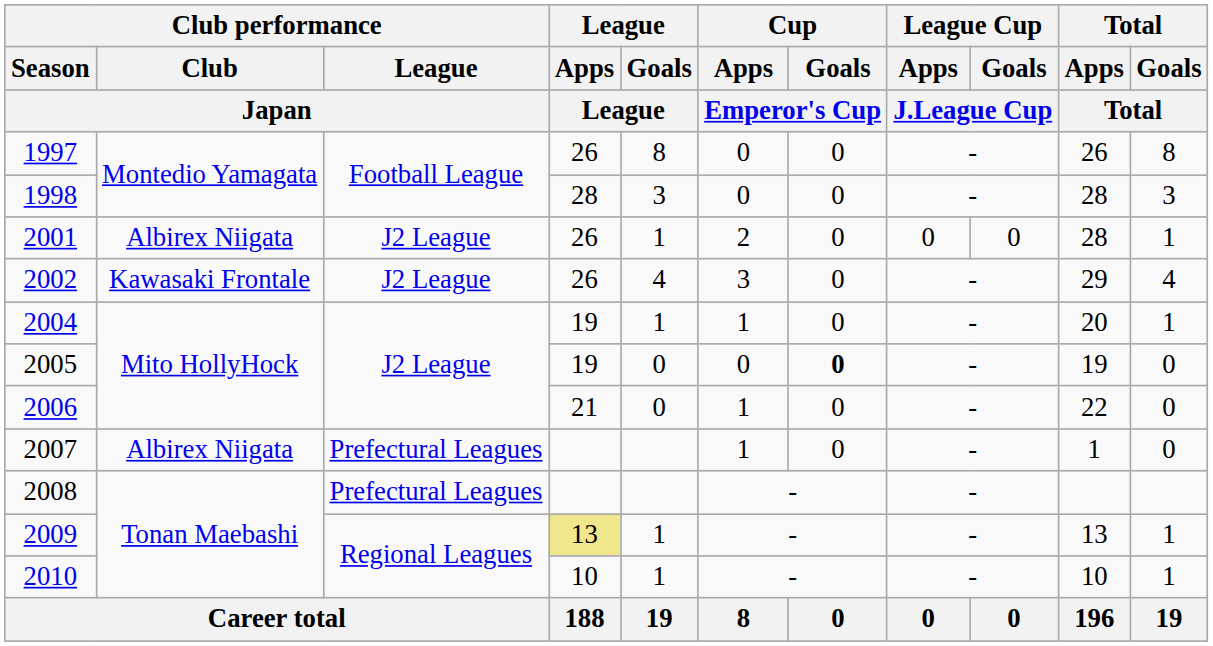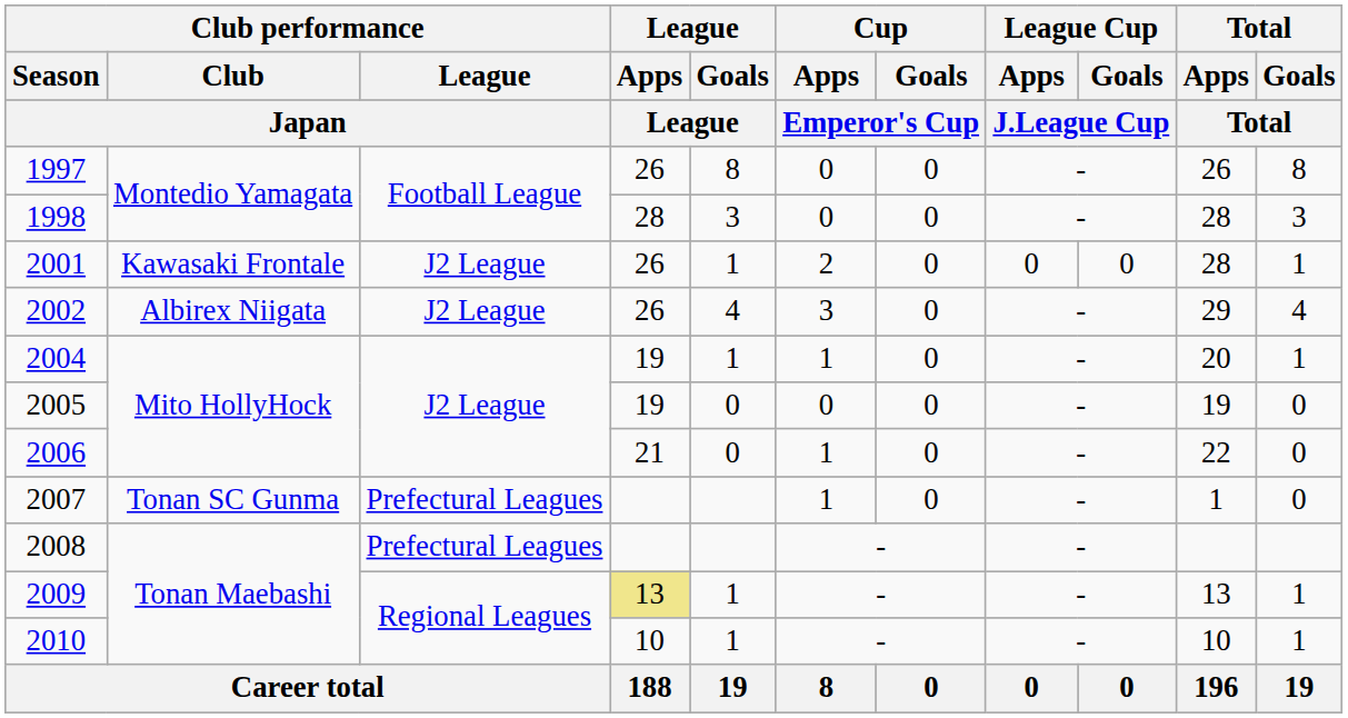2001 | Club performance / Club / Japan: Albirex Niigata -> Kawasaki Frontale
2002 | Club performance / Club / Japan: Kawasaki Frontale -> Albirex Niigata
2005 | Cup / Goals / Emperor's Cup: bold -> normal
2007 | Club performance / Club / Japan: Albirex Niigata -> Tonan SC Gunma
